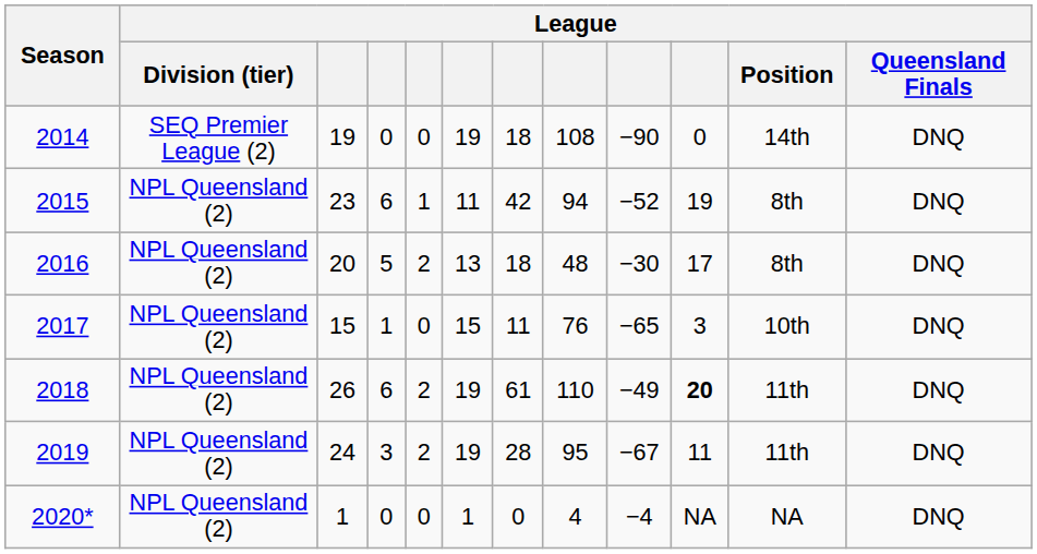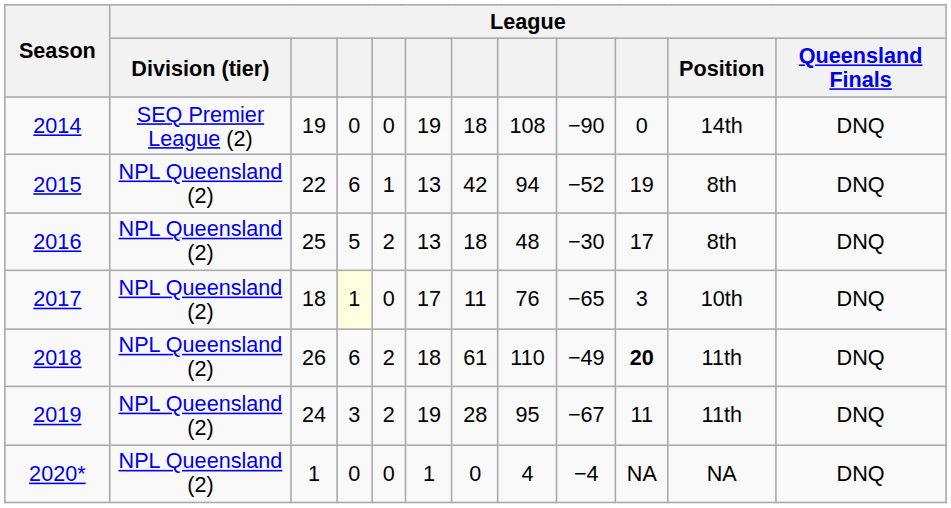2015 | column 3: 23 -> 22
2015 | column 6: 11 -> 13
2016 | column 3: 20 -> 25
2017 | column 3: 15 -> 18
2017 | column 4: no background -> lightyellow background
2017 | column 6: 15 -> 17
2018 | column 6: 19 -> 18
